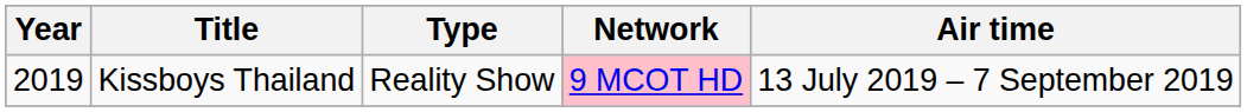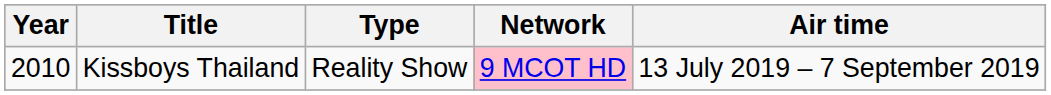Kissboys Thailand | Year: 2019 -> 2010
